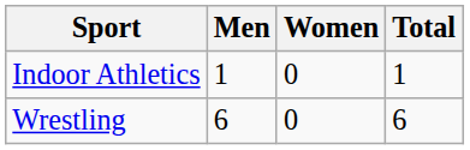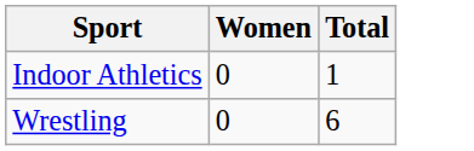- column: Men | 1 | 6
